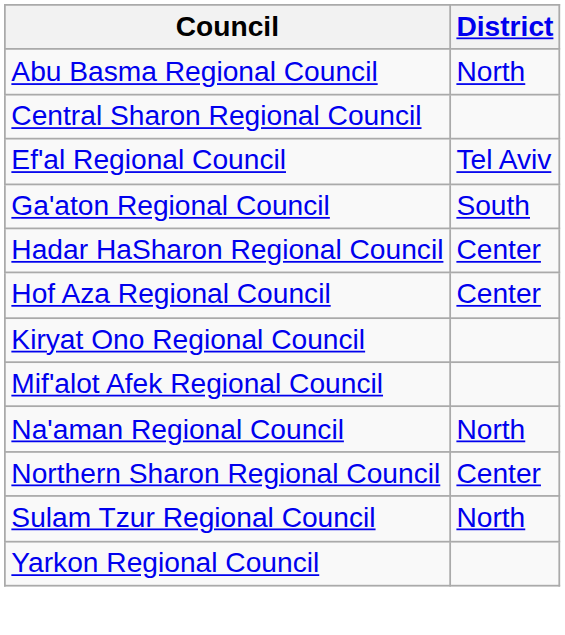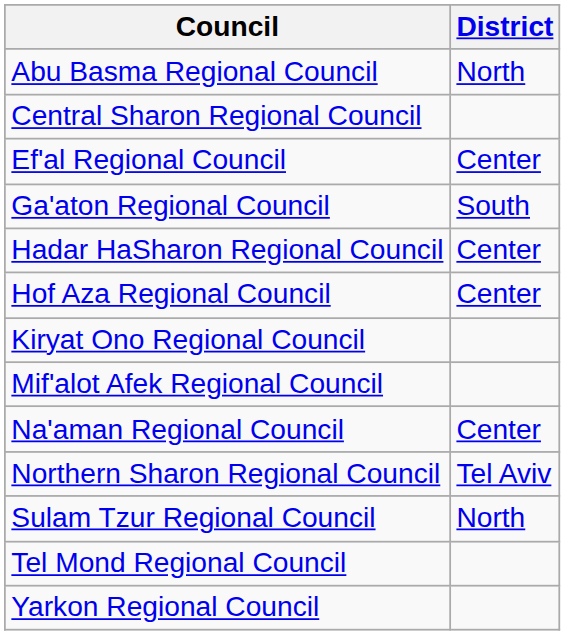Ef'al Regional Council | District: Tel Aviv -> Center
Na'aman Regional Council | District: North -> Center
Northern Sharon Regional Council | District: Center -> Tel Aviv
+ row: Tel Mond Regional Council
